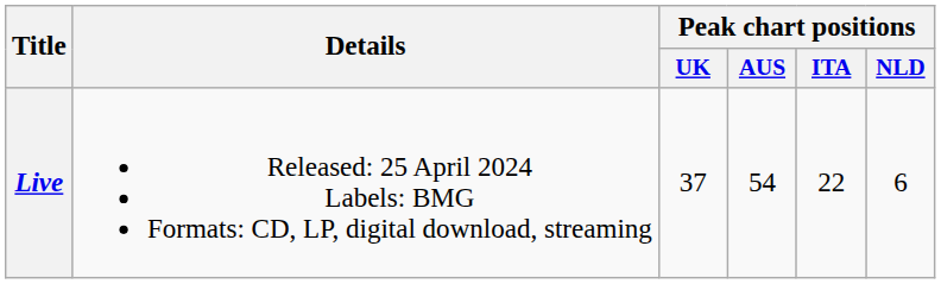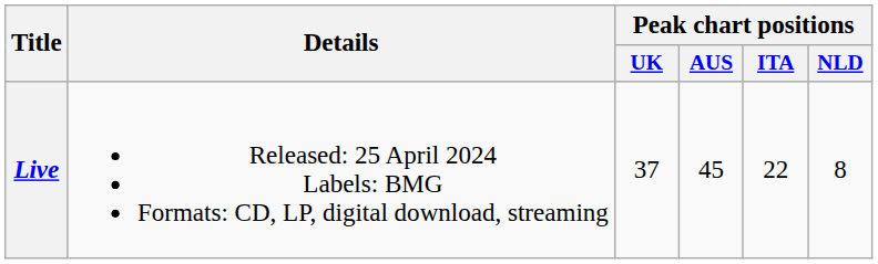Live | Peak chart positions / AUS: 54 -> 45
Live | Peak chart positions / NLD: 6 -> 8
